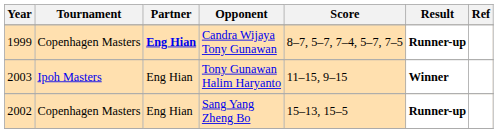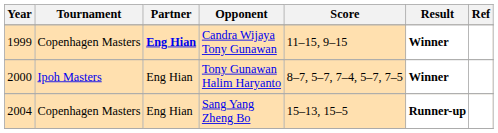Candra Wijaya Tony Gunawan | Score: 8–7, 5–7, 7–4, 5–7, 7–5 -> 11–15, 9–15
Candra Wijaya Tony Gunawan | Result: Runner-up -> Winner
Tony Gunawan Halim Haryanto | Year: 2003 -> 2000
Tony Gunawan Halim Haryanto | Score: 11–15, 9–15 -> 8–7, 5–7, 7–4, 5–7, 7–5
Sang Yang Zheng Bo | Year: 2002 -> 2004
